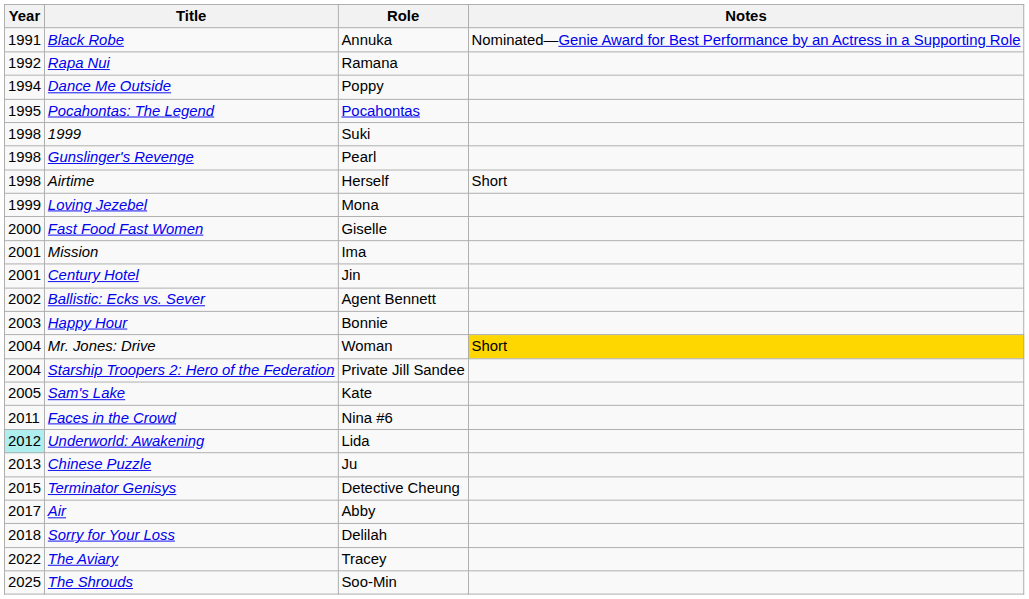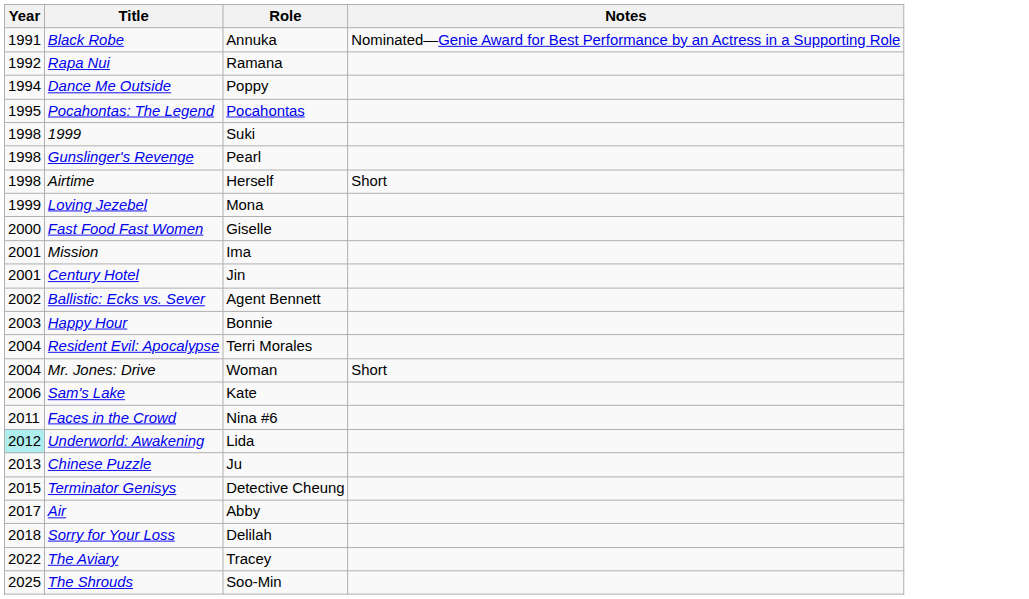+ row: 2004 | Resident Evil: Apocalypse | Terri Morales
Mr. Jones: Drive | Notes: gold background -> no background
- row: 2004 | Starship Troopers 2: Hero of the Federation | Private Jill Sandee
Sam's Lake | Year: 2005 -> 2006
